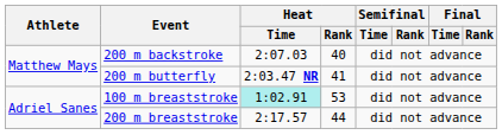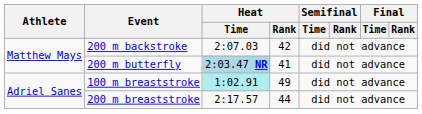200 m backstroke | Heat / Rank: 40 -> 42
200 m butterfly | Heat / Time: no background -> lightblue background
100 m breaststroke | Heat / Rank: 53 -> 49
